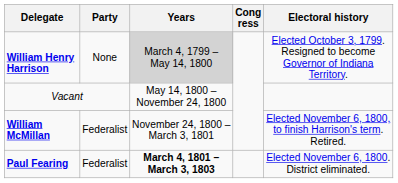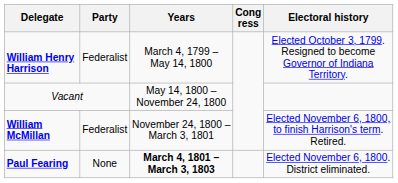William Henry Harrison | Party: None -> Federalist
William Henry Harrison | Years: lightgrey background -> no background
Paul Fearing | Party: Federalist -> None
